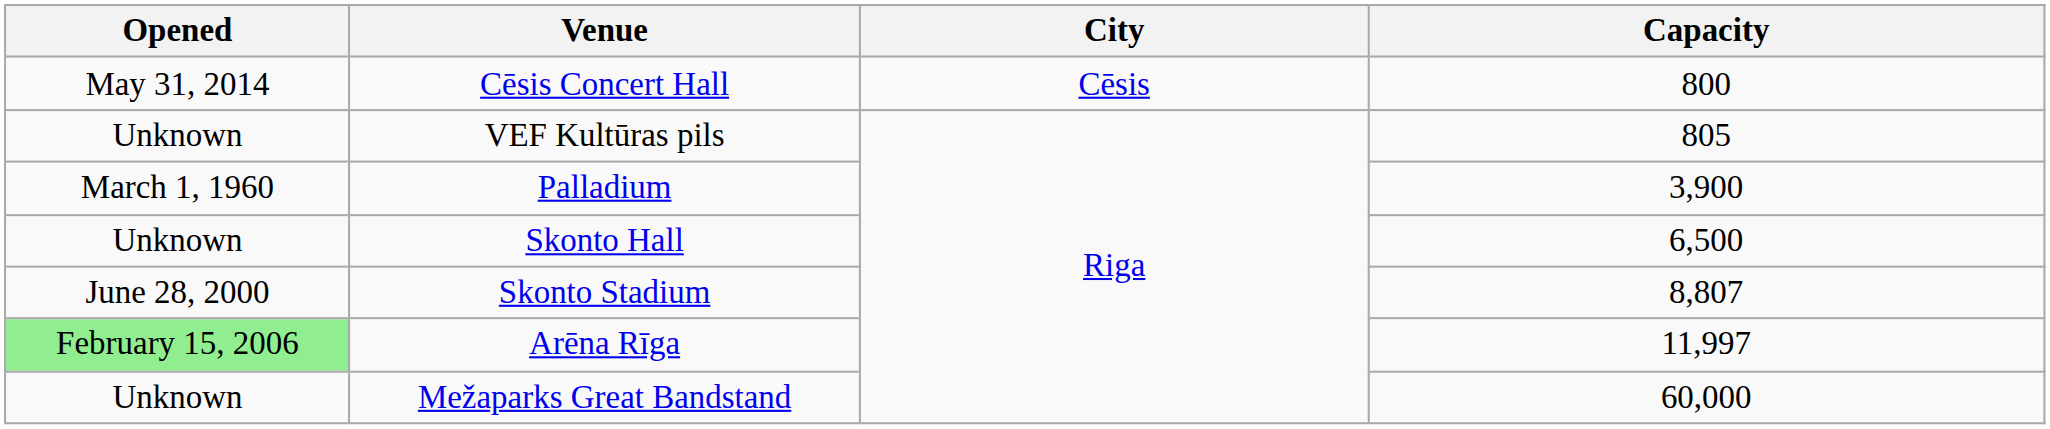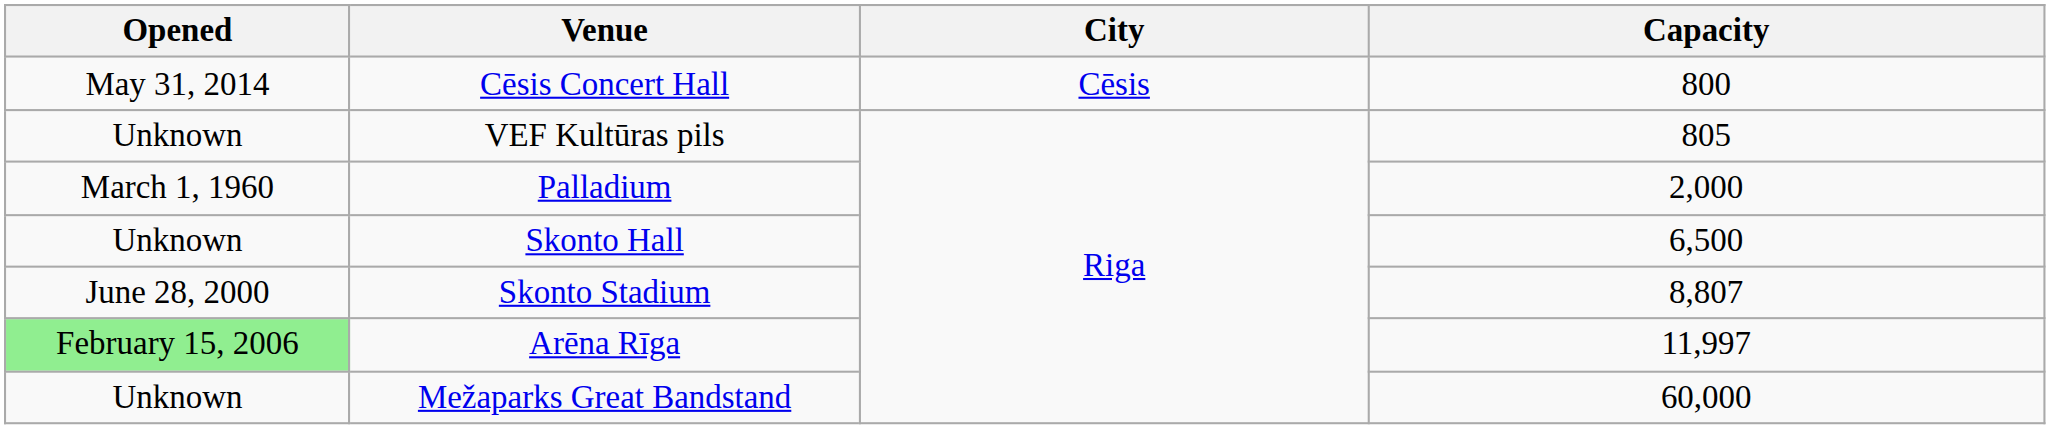Palladium | Capacity: 3,900 -> 2,000
